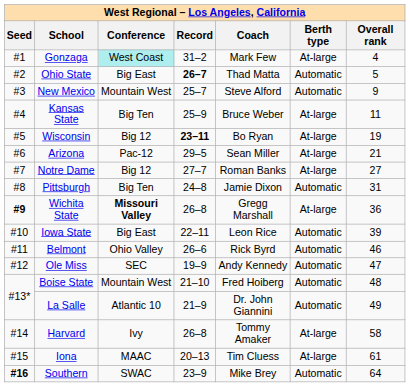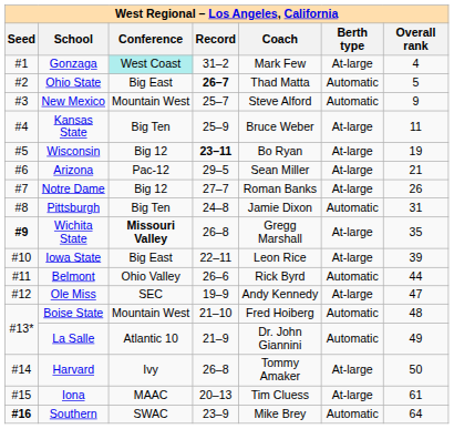Notre Dame | Overall rank: 27 -> 26
Wichita State | Overall rank: 36 -> 35
Iowa State | Berth type: Automatic -> At-large
Belmont | Overall rank: 46 -> 44
Ole Miss | Berth type: Automatic -> At-large
Harvard | Overall rank: 58 -> 50
